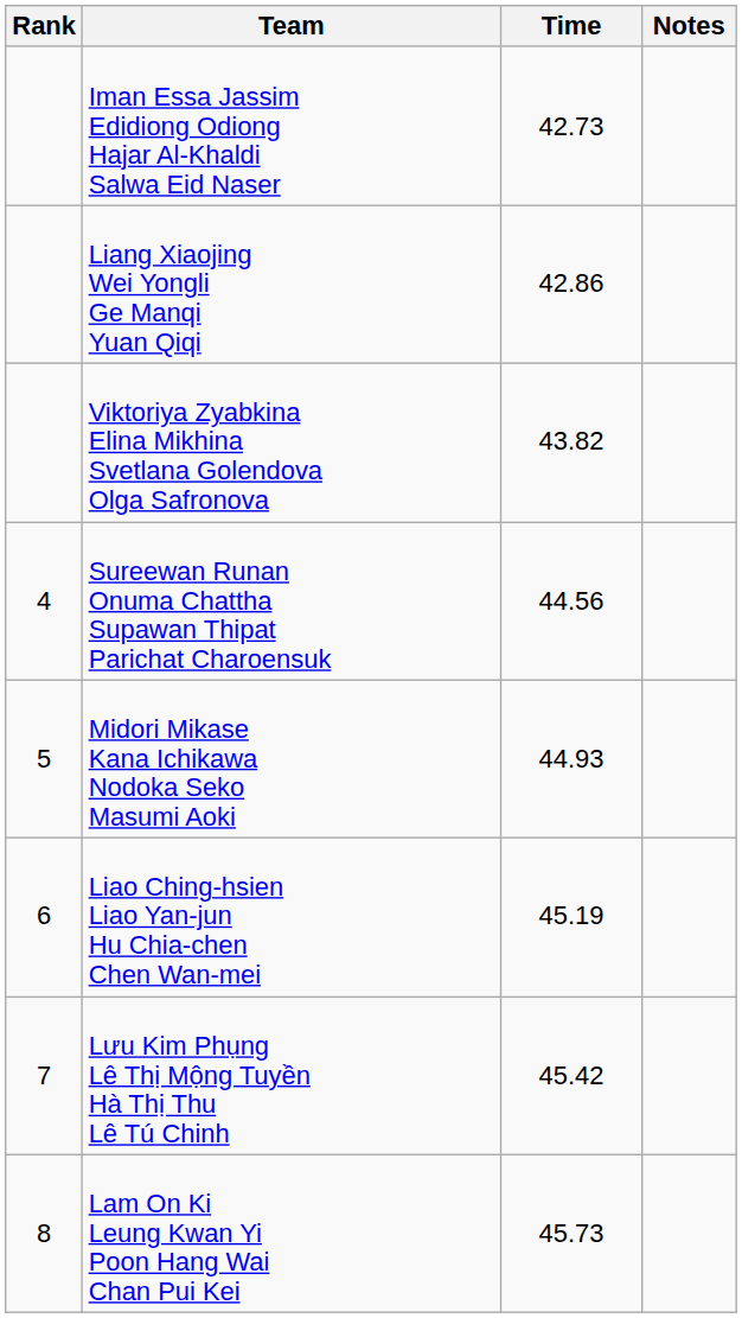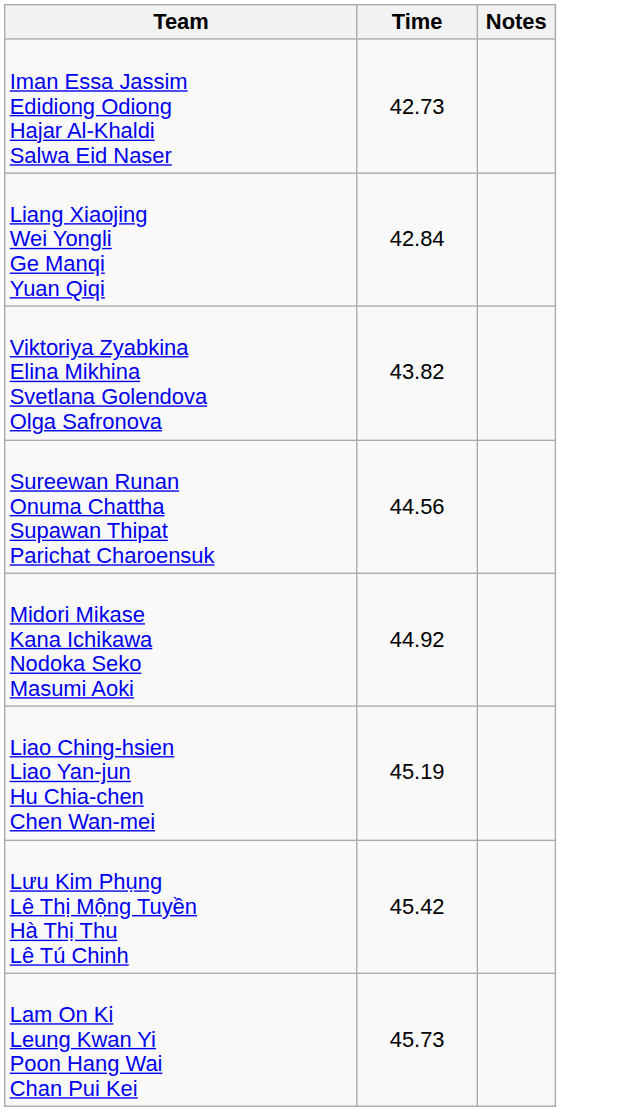- column: Rank | 4 | 5 | 6 | 7 | 8
Liang Xiaojing Wei Yongli Ge Manqi Yuan Qiqi | Time: 42.86 -> 42.84
Midori Mikase Kana Ichikawa Nodoka Seko Masumi Aoki | Time: 44.93 -> 44.92
